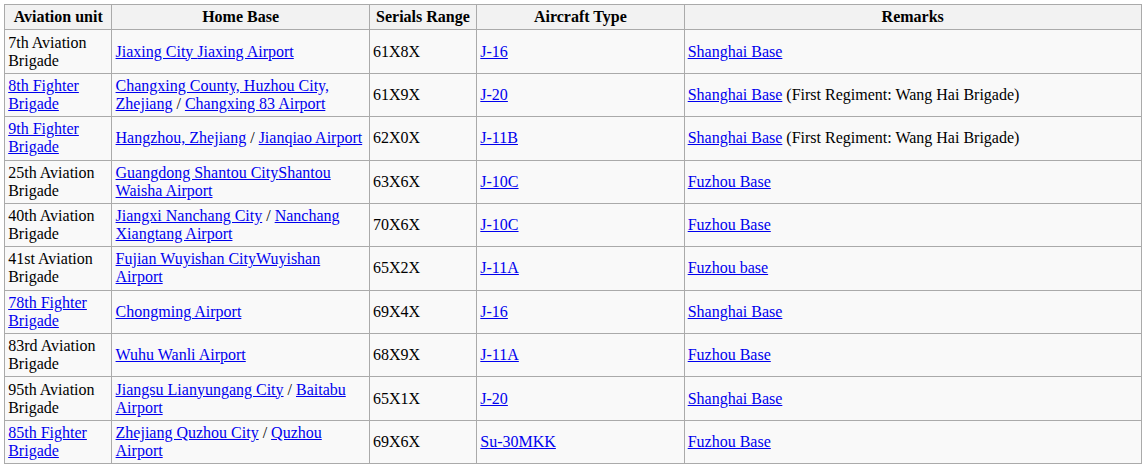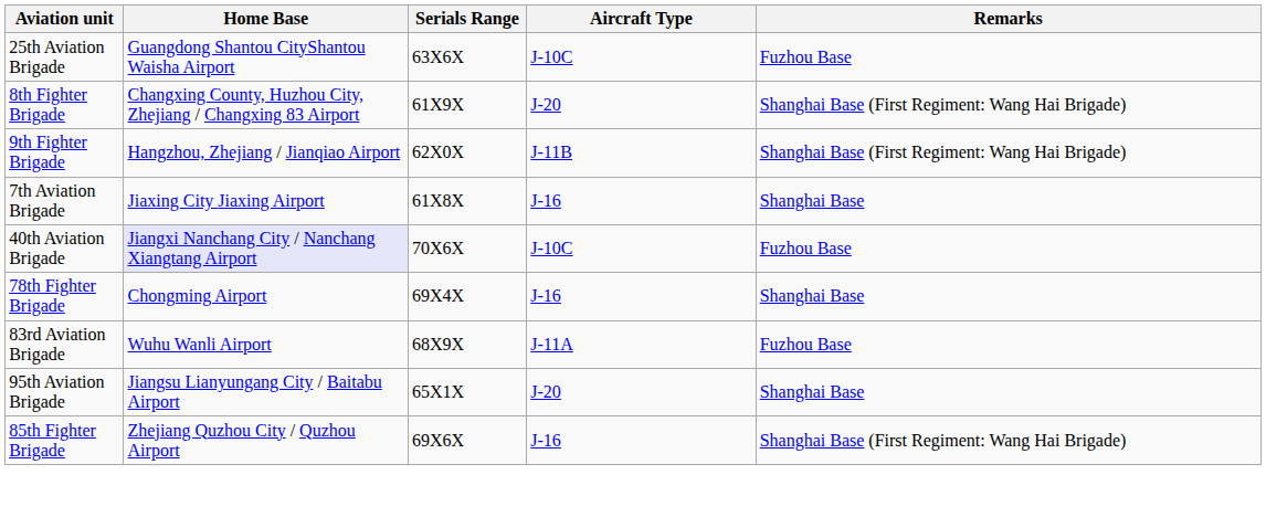rows swapped: 7th Aviation Brigade <-> 25th Aviation Brigade
40th Aviation Brigade | Home Base: no background -> lavender background
- row: 41st Aviation Brigade | Fujian Wuyishan CityWuyishan Airport | 65X2X | J-11A | Fuzhou base
85th Fighter Brigade | Aircraft Type: Su-30MKK -> J-16
85th Fighter Brigade | Remarks: Fuzhou Base -> Shanghai Base (First Regiment: Wang Hai Brigade)
